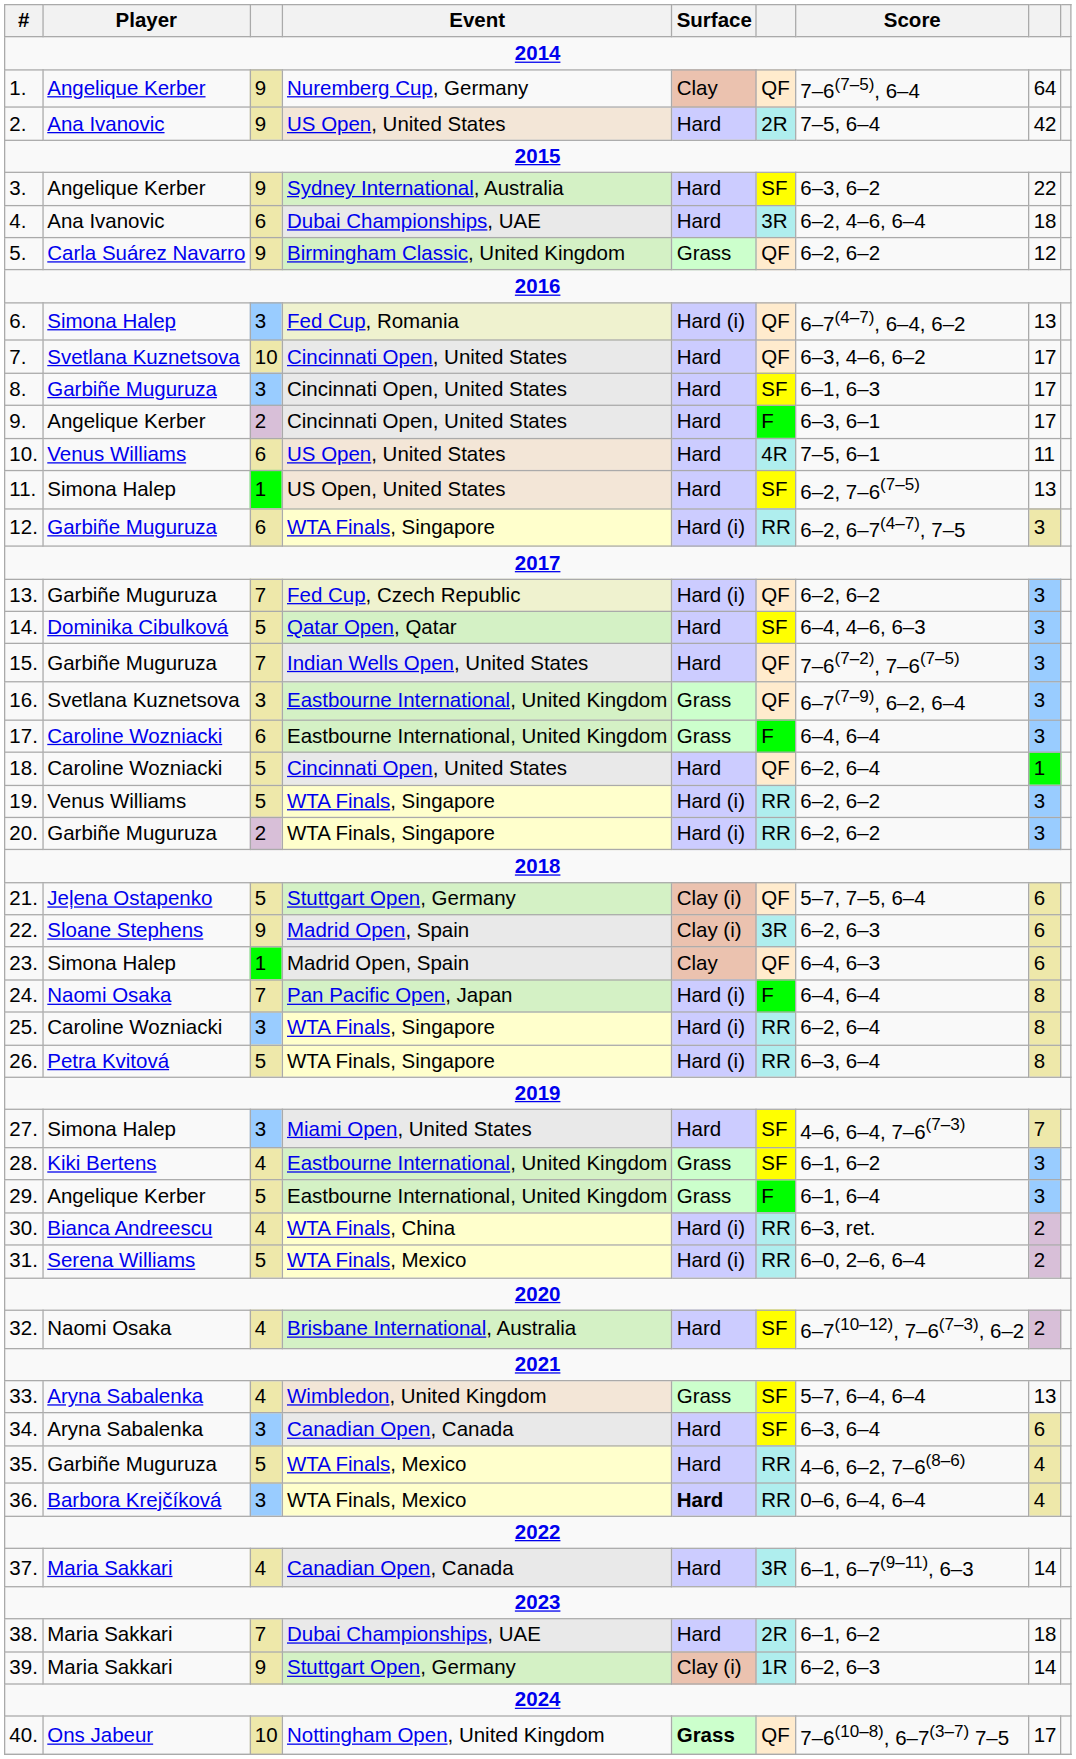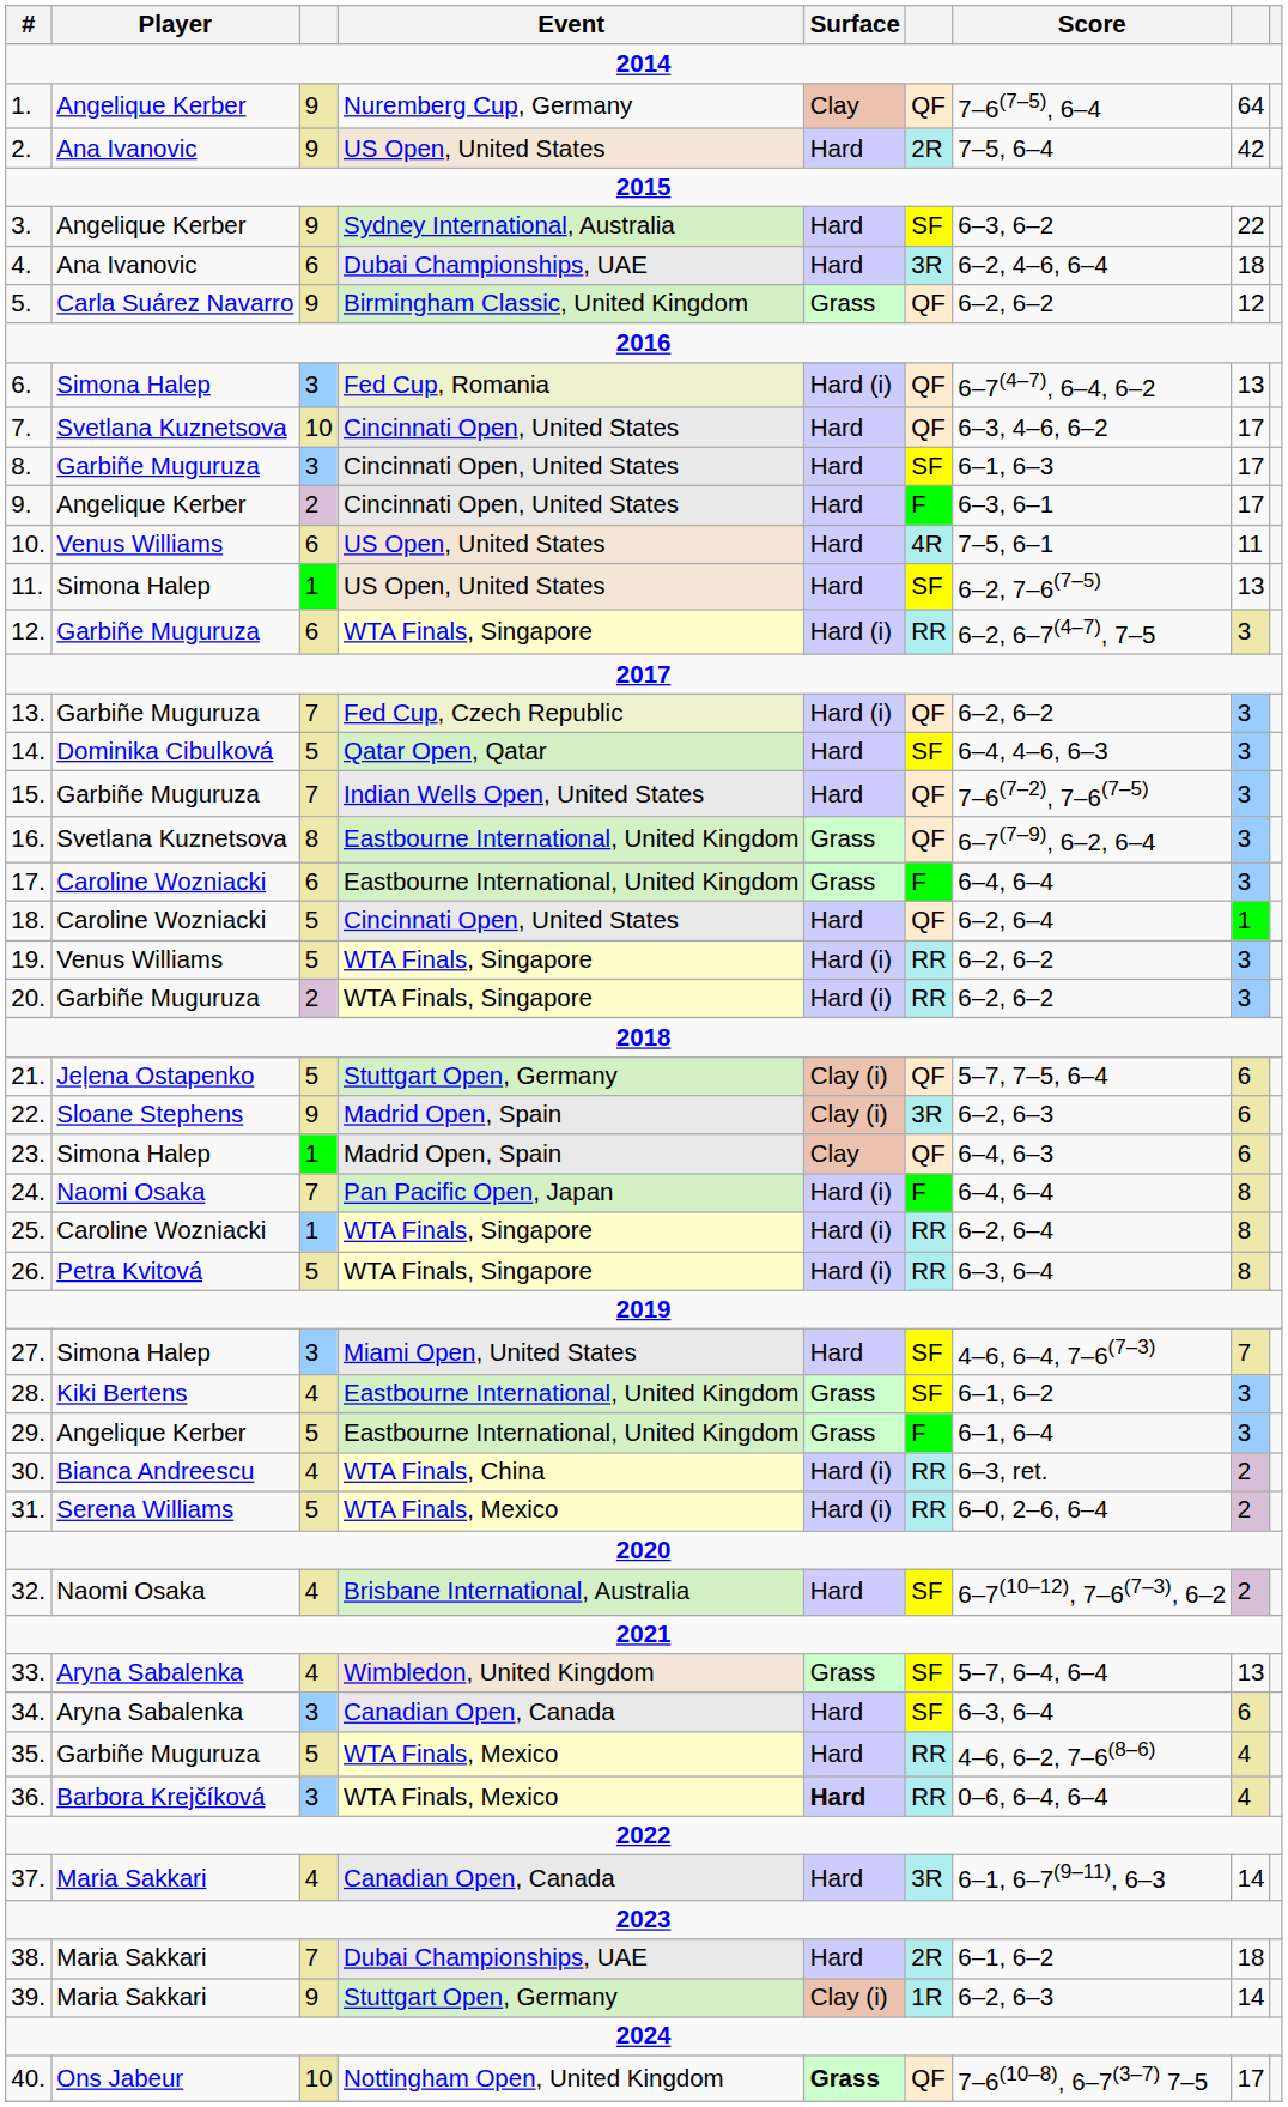16. | column 3: 3 -> 8
25. | column 3: 3 -> 1
